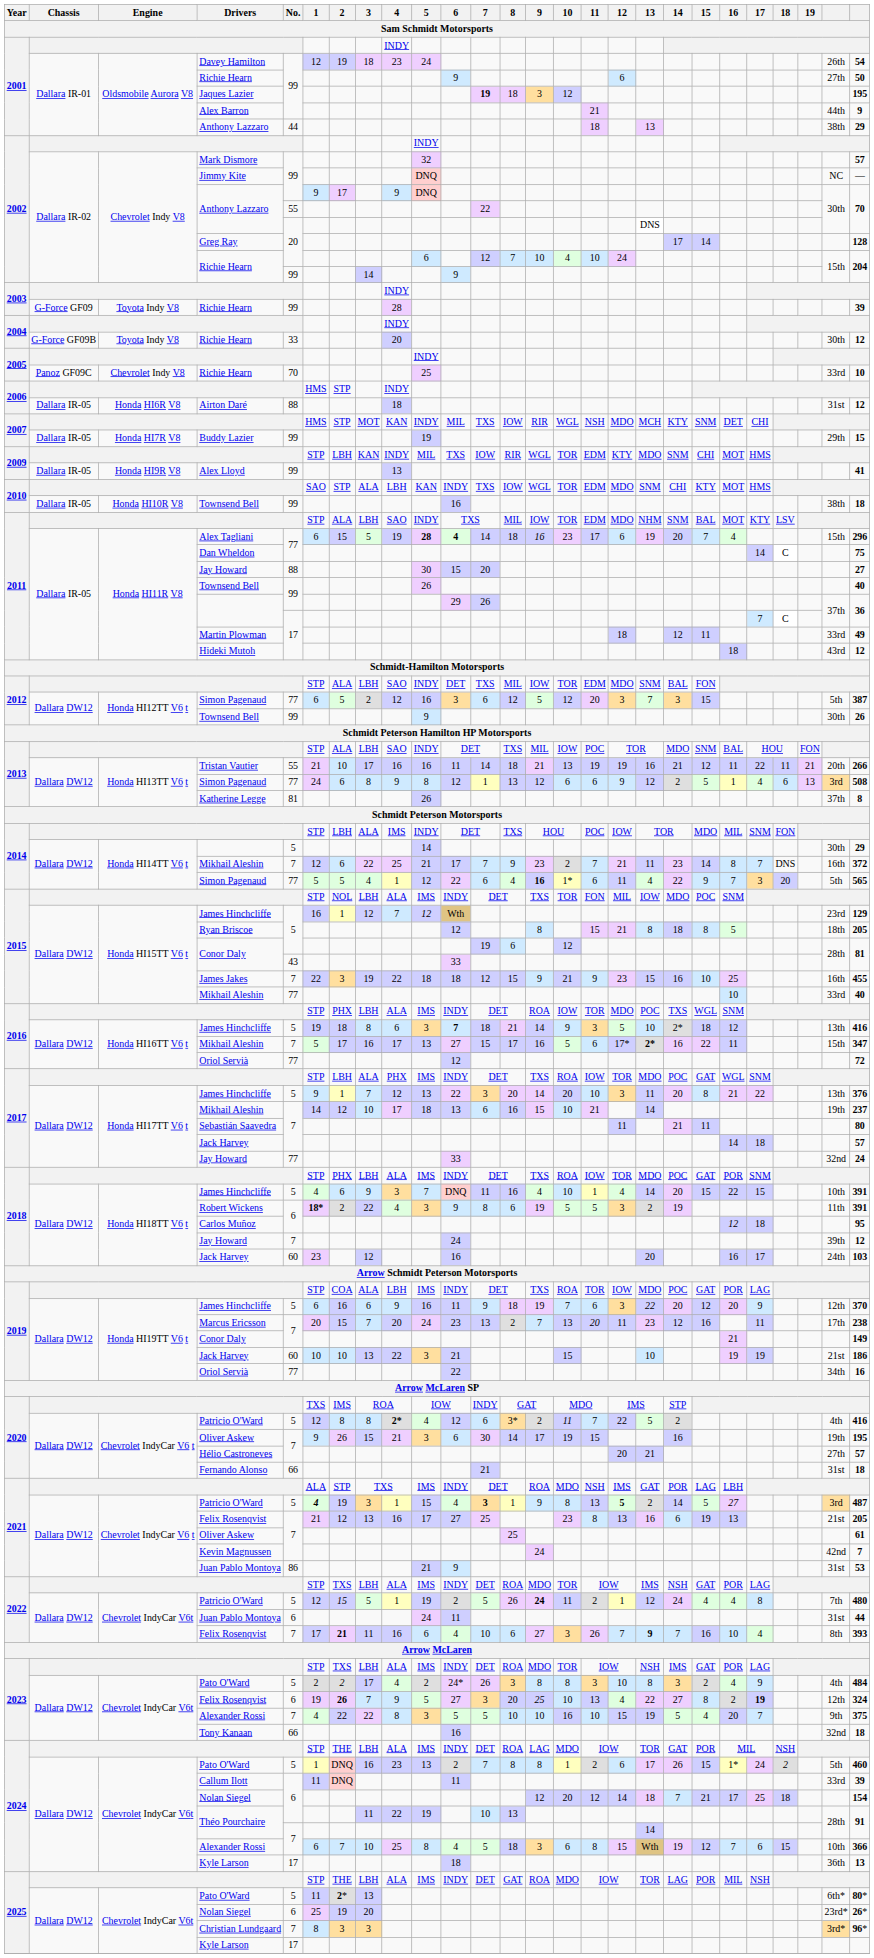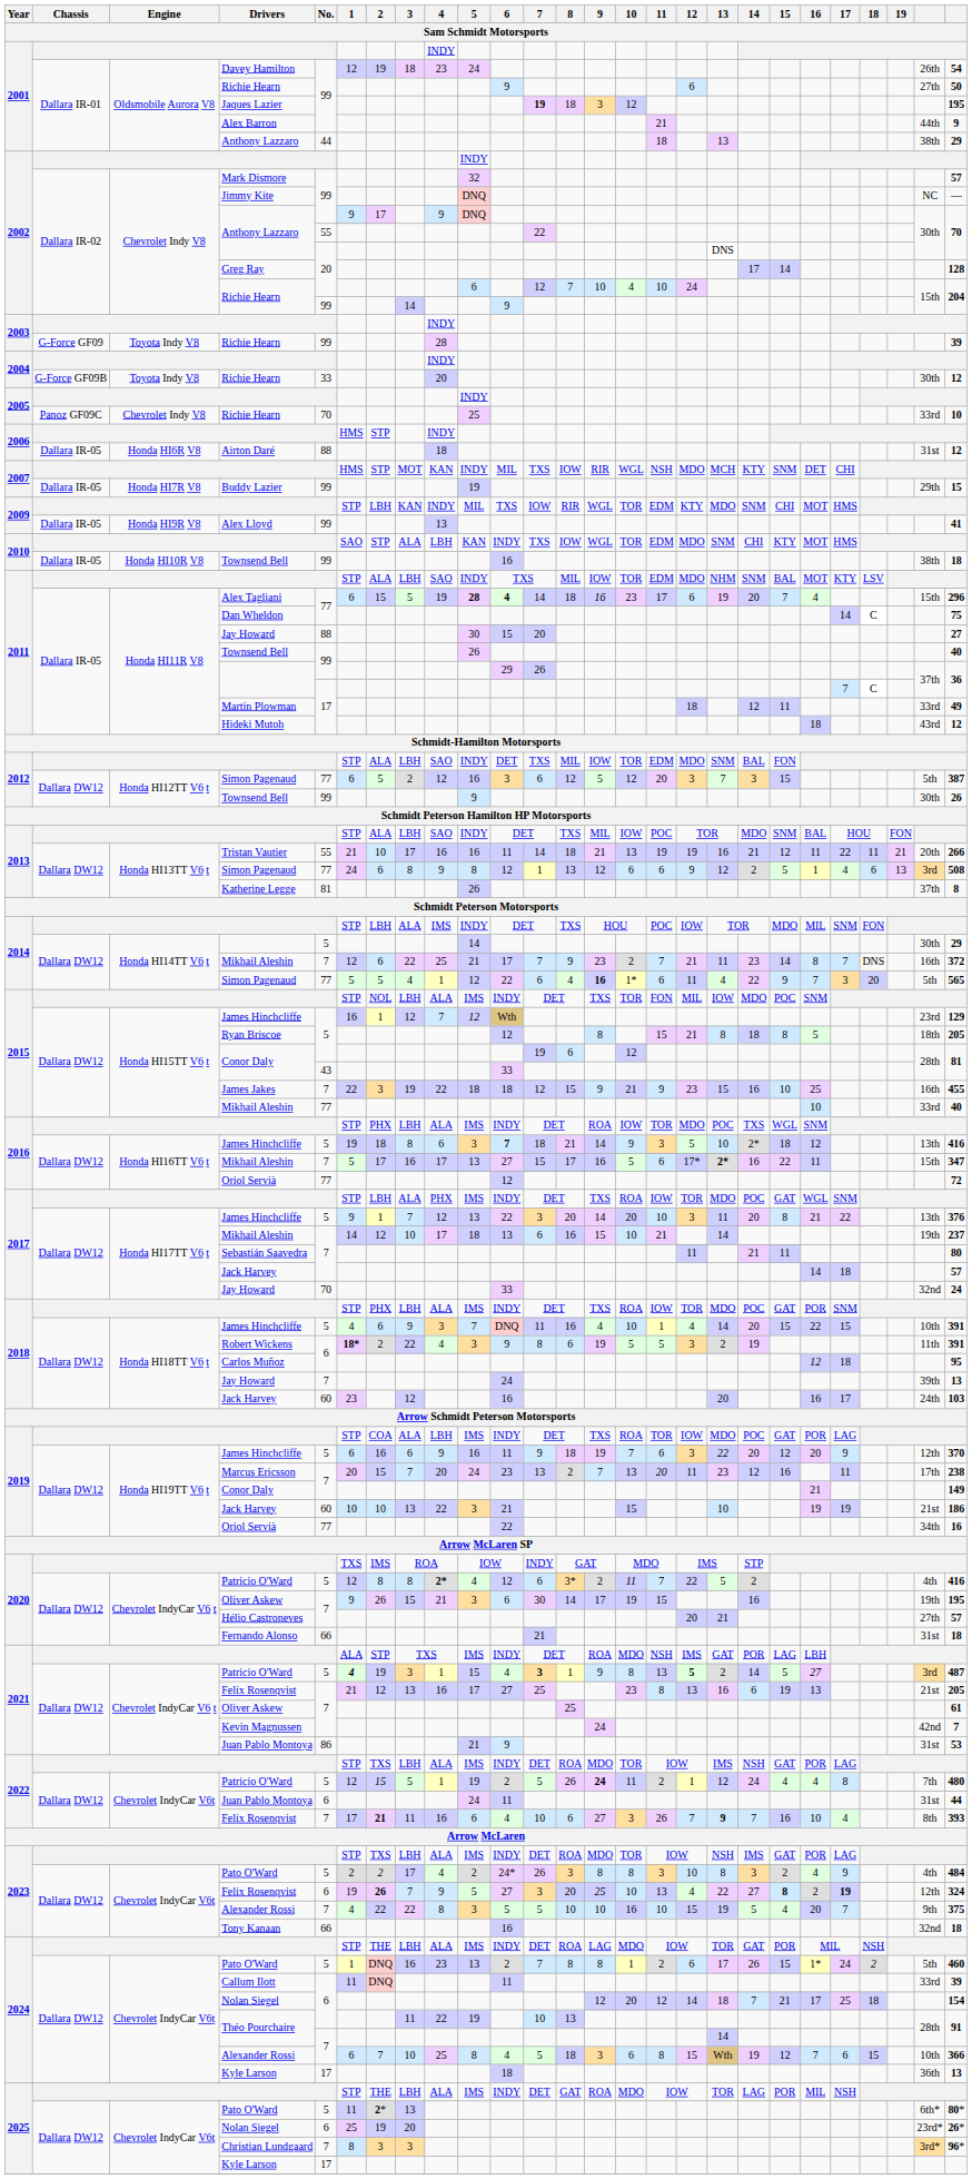2017 / Jay Howard | No.: 77 -> 70
2018 / Jay Howard | column 26: 12 -> 13
2023 / Felix Rosenqvist | 15: normal -> bold
